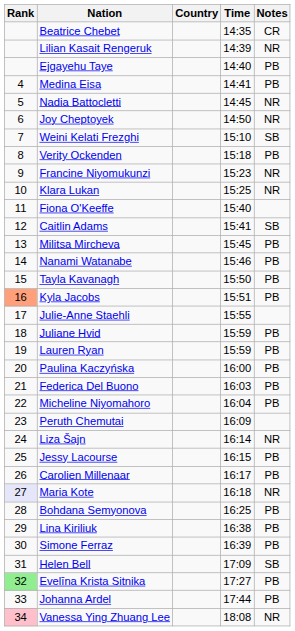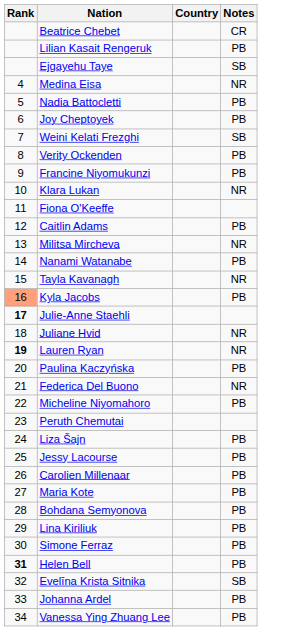- column: Time | 14:35 | 14:39 | 14:40 | 14:41 | 14:45 | 14:50 | 15:10 | 15:18 | 15:23 | 15:25 | 15:40 | 15:41 | 15:45 | 15:46 | 15:50 | 15:51 | 15:55 | 15:59 | 15:59 | 16:00 | 16:03 | 16:04 | 16:09 | 16:14 | 16:15 | 16:17 | 16:18 | 16:25 | 16:38 | 16:39 | 17:09 | 17:27 | 17:44 | 18:08
Lilian Kasait Rengeruk | Notes: NR -> PB
Ejgayehu Taye | Notes: PB -> SB
Medina Eisa | Notes: PB -> NR
Nadia Battocletti | Notes: NR -> PB
Joy Cheptoyek | Notes: NR -> PB
Francine Niyomukunzi | Notes: NR -> PB
Caitlin Adams | Notes: SB -> PB
Militsa Mircheva | Notes: PB -> NR
Tayla Kavanagh | Notes: PB -> NR
Julie-Anne Staehli | Rank: normal -> bold
Juliane Hvid | Notes: PB -> NR
Lauren Ryan | Rank: normal -> bold
Lauren Ryan | Notes: PB -> NR
Federica Del Buono | Notes: PB -> NR
Liza Šajn | Notes: NR -> PB
Maria Kote | Rank: lavender background -> no background
Maria Kote | Notes: NR -> PB
Helen Bell | Rank: normal -> bold
Helen Bell | Notes: SB -> PB
Evelīna Krista Sitnika | Rank: lightgreen background -> no background
Evelīna Krista Sitnika | Notes: PB -> SB
Vanessa Ying Zhuang Lee | Rank: pink background -> no background
Vanessa Ying Zhuang Lee | Notes: NR -> PB
